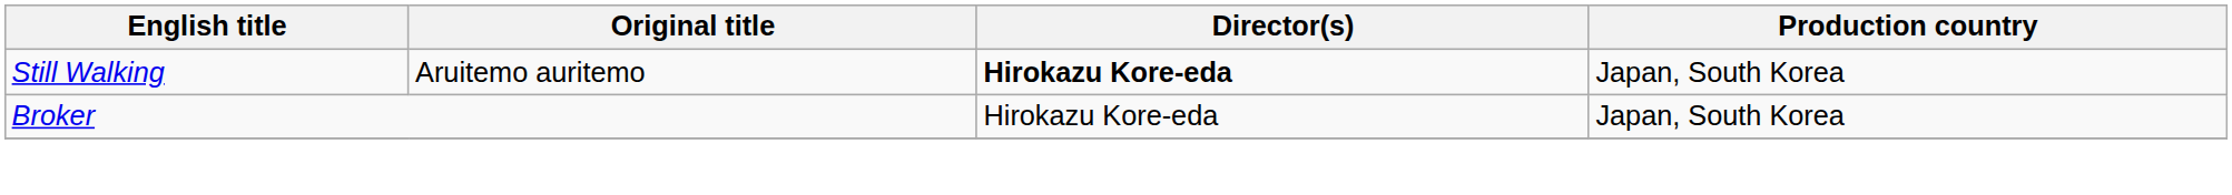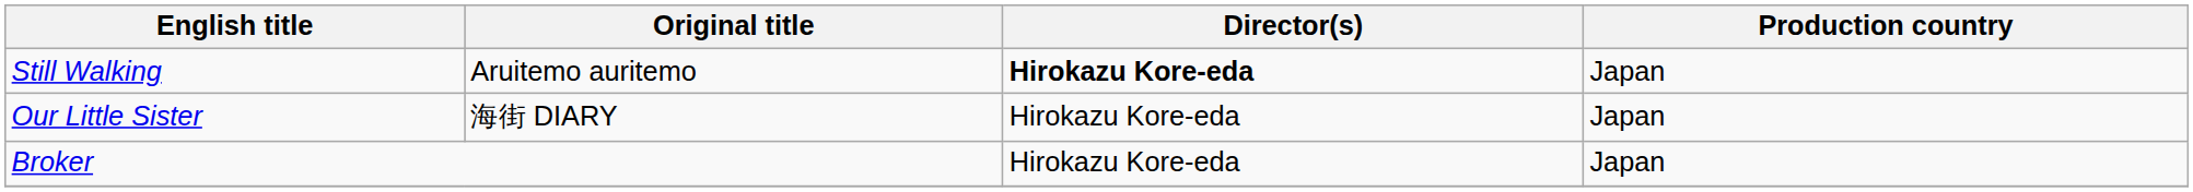Still Walking | Production country: Japan, South Korea -> Japan
+ row: Our Little Sister | 海街 DIARY | Hirokazu Kore-eda | Japan
Broker | Production country: Japan, South Korea -> Japan
